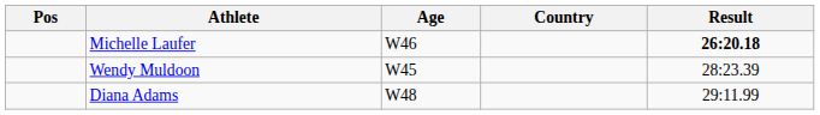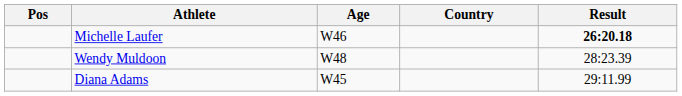Wendy Muldoon | Age: W45 -> W48
Diana Adams | Age: W48 -> W45
